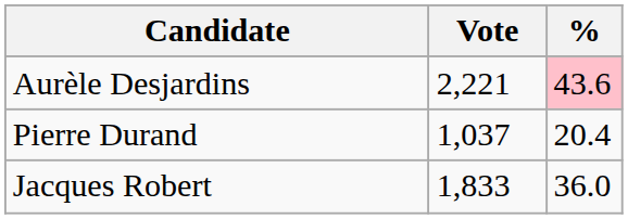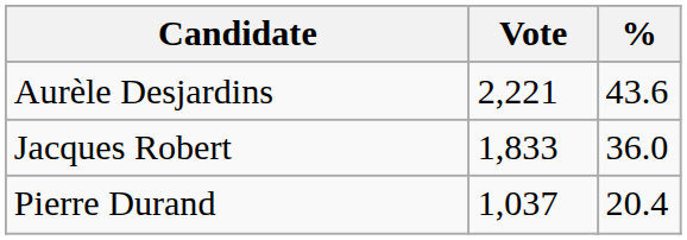Aurèle Desjardins | %: pink background -> no background
rows swapped: Jacques Robert <-> Pierre Durand
